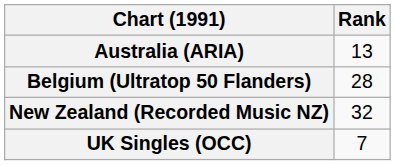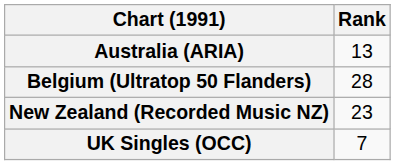New Zealand (Recorded Music NZ) | Rank: 32 -> 23
